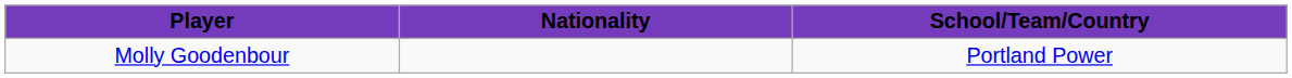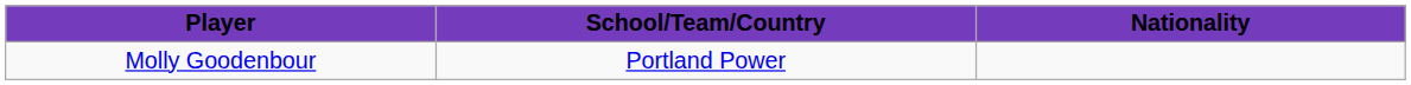columns swapped: Nationality <-> School/Team/Country
